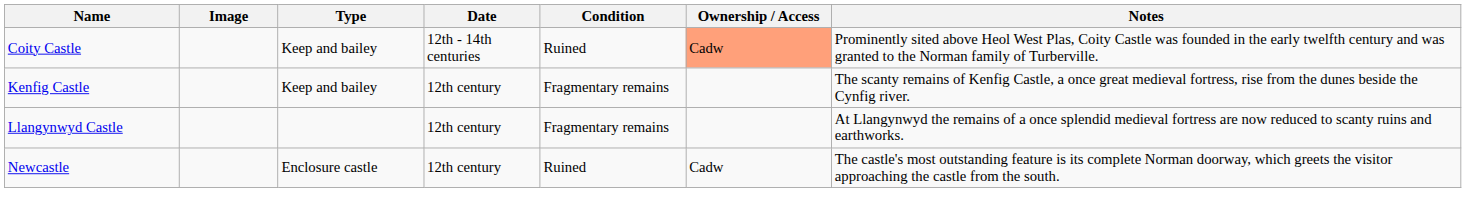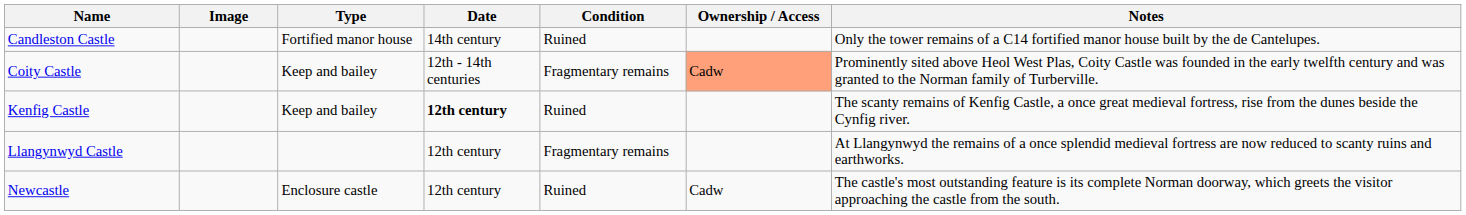+ row: Candleston Castle | Fortified manor house | 14th century | Ruined | Only the tower remains of a C14 fortified manor house built by the de Cantelupes.
Coity Castle | Condition: Ruined -> Fragmentary remains
Kenfig Castle | Date: normal -> bold
Kenfig Castle | Condition: Fragmentary remains -> Ruined
